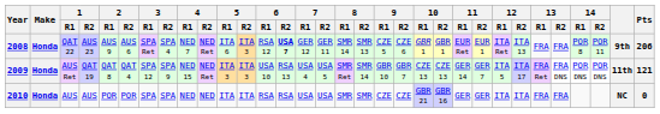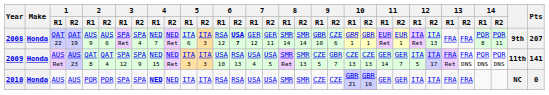2008 | 1 / R2: AUS 23 -> QAT 19
2008 | 8 / R2: SMR 13 -> SMR 14
2008 | 9 / R1: CZE 5 -> GBR 10
2008 | Pts: 206 -> 207
2009 | 1 / R2: QAT 19 -> AUS 23
2009 | 8 / R2: SMR 14 -> SMR 13
2009 | 9 / R1: GBR 10 -> CZE 5
2009 | Pts: 121 -> 141
2010 | 4 / R1: normal -> bold
